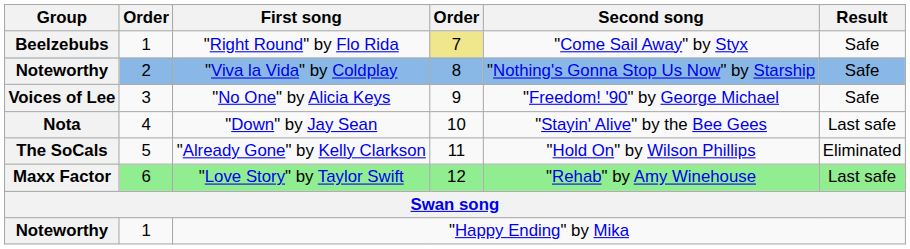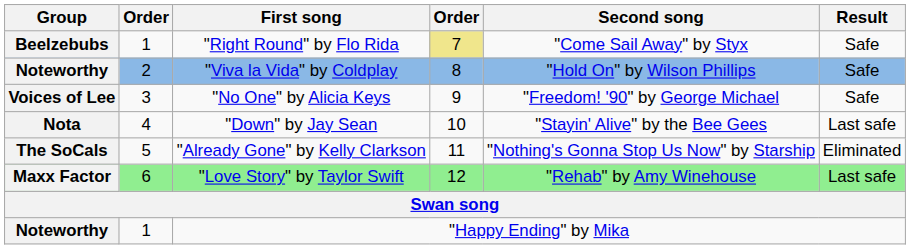"Viva la Vida" by Coldplay | Second song: "Nothing's Gonna Stop Us Now" by Starship -> "Hold On" by Wilson Phillips
"Already Gone" by Kelly Clarkson | Second song: "Hold On" by Wilson Phillips -> "Nothing's Gonna Stop Us Now" by Starship
